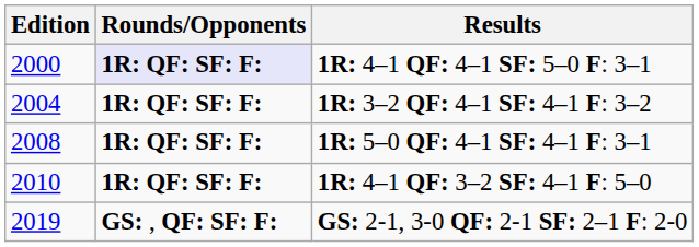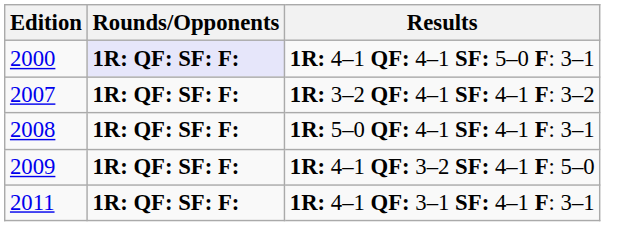1R: 3–2 QF: 4–1 SF: 4–1 F: 3–2 | Edition: 2004 -> 2007
1R: 4–1 QF: 3–2 SF: 4–1 F: 5–0 | Edition: 2010 -> 2009
+ row: 2011 | 1R: QF: SF: F: | 1R: 4–1 QF: 3–1 SF: 4–1 F: 3–1
- row: 2019 | GS: , QF: SF: F: | GS: 2-1, 3-0 QF: 2-1 SF: 2–1 F: 2-0
